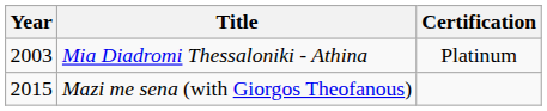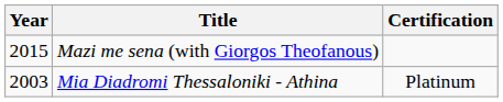rows swapped: Mia Diadromi Thessaloniki - Athina <-> Mazi me sena (with Giorgos Theofanous)
